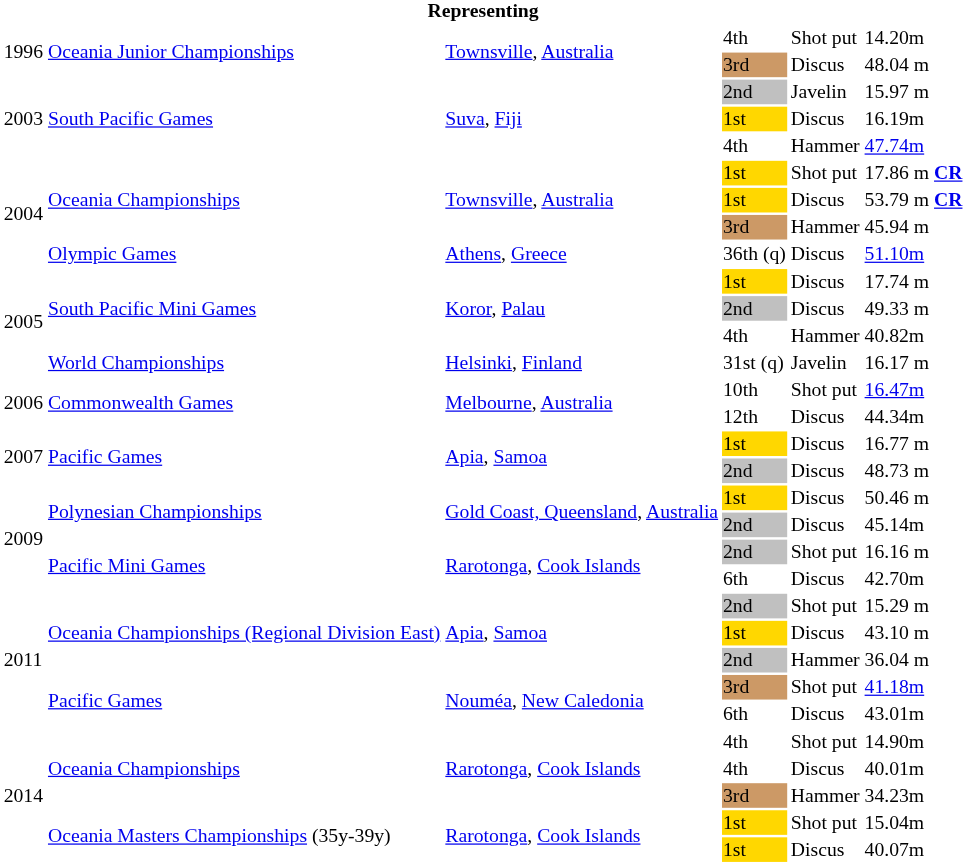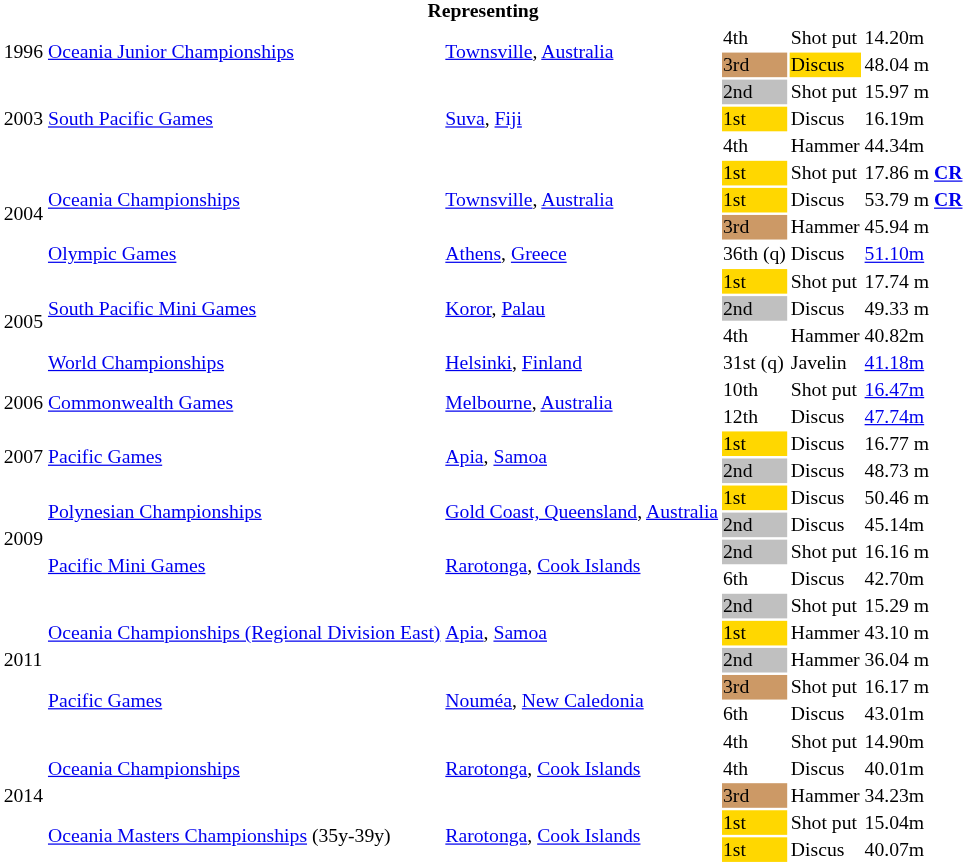Oceania Junior Championships / 3rd | column 5: no background -> gold background
South Pacific Games / 2nd | column 5: Javelin -> Shot put
South Pacific Games / 4th | column 6: 47.74m -> 44.34m
South Pacific Mini Games / 1st | column 5: Discus -> Shot put
World Championships | column 6: 16.17 m -> 41.18m
Commonwealth Games / 12th | column 6: 44.34m -> 47.74m
Oceania Championships (Regional Division East) / 1st | column 5: Discus -> Hammer
Pacific Games / 3rd | column 6: 41.18m -> 16.17 m
